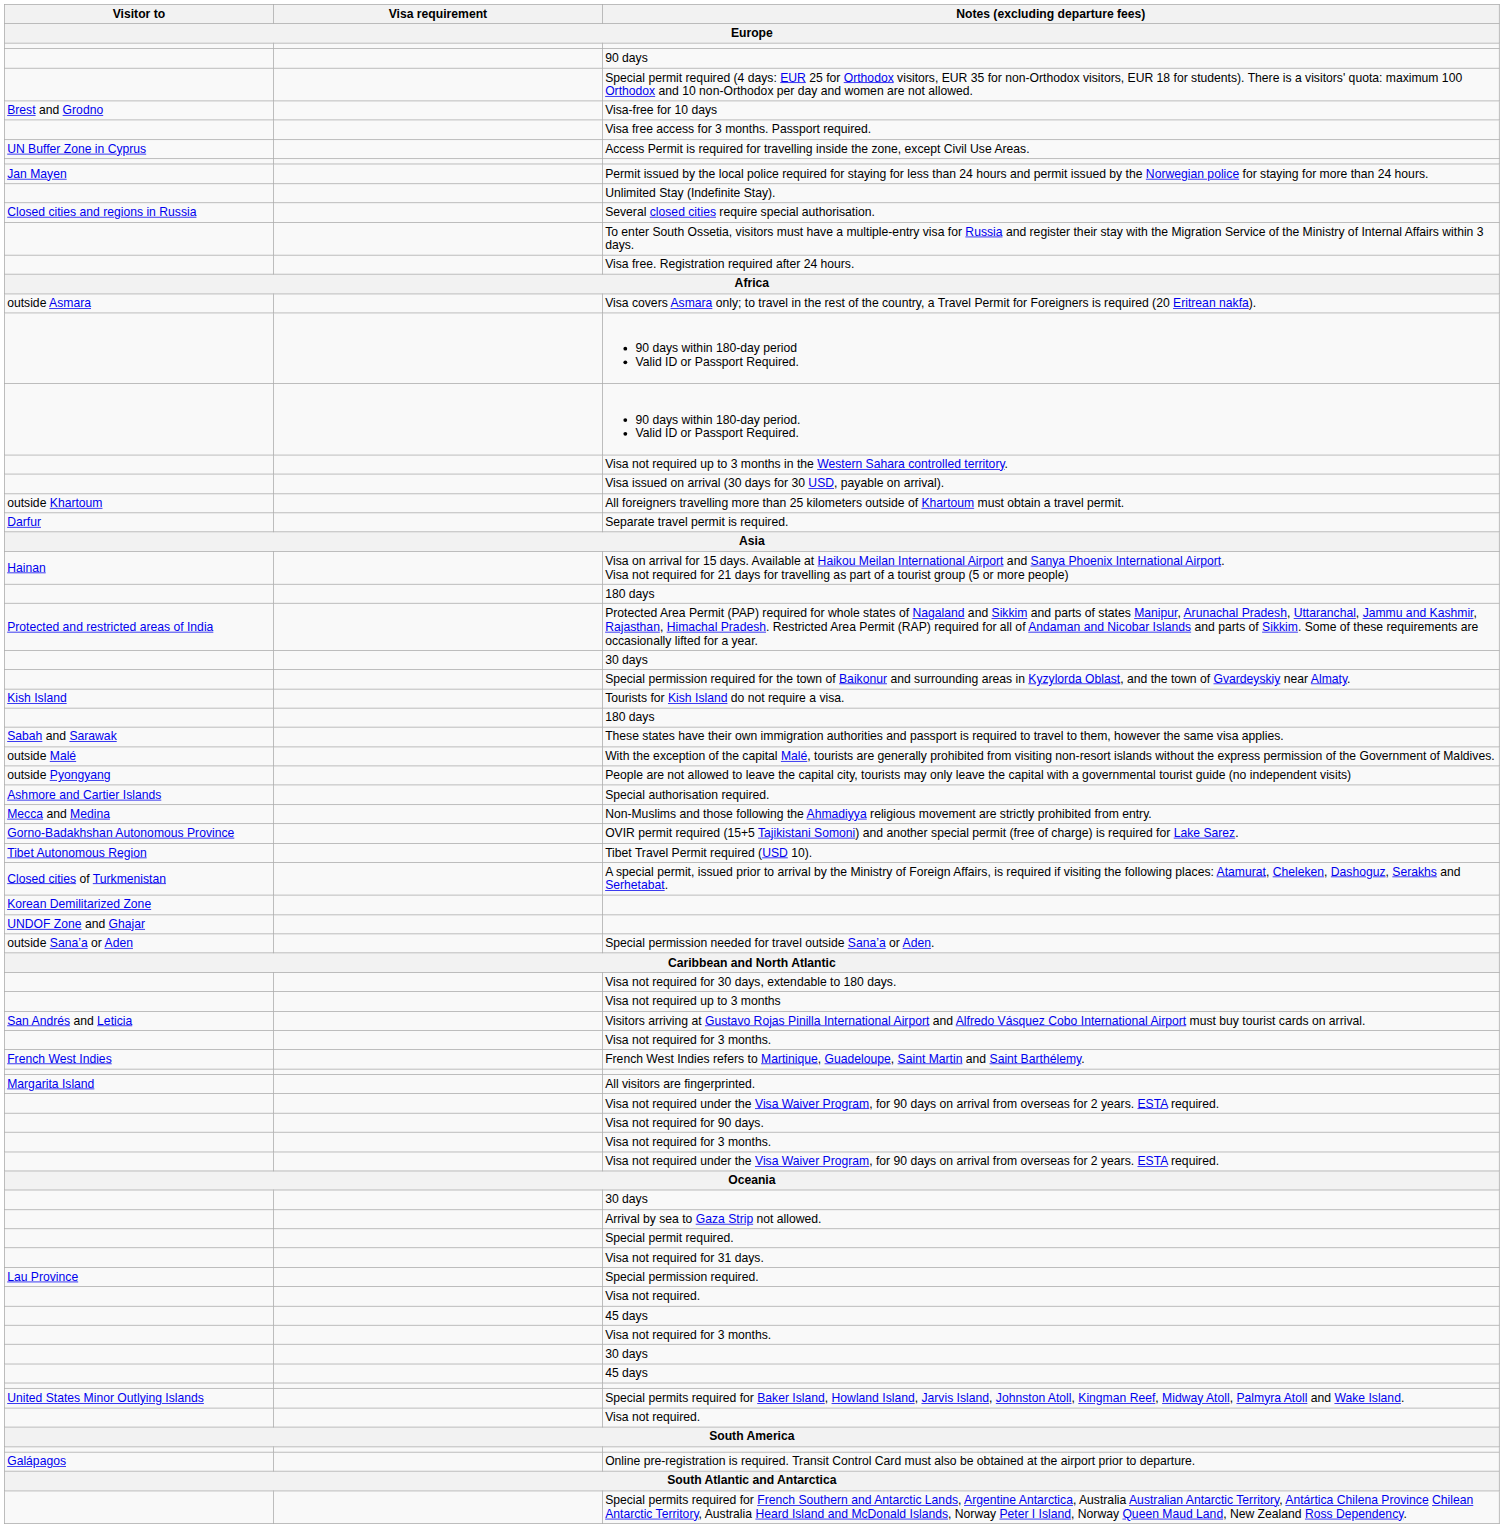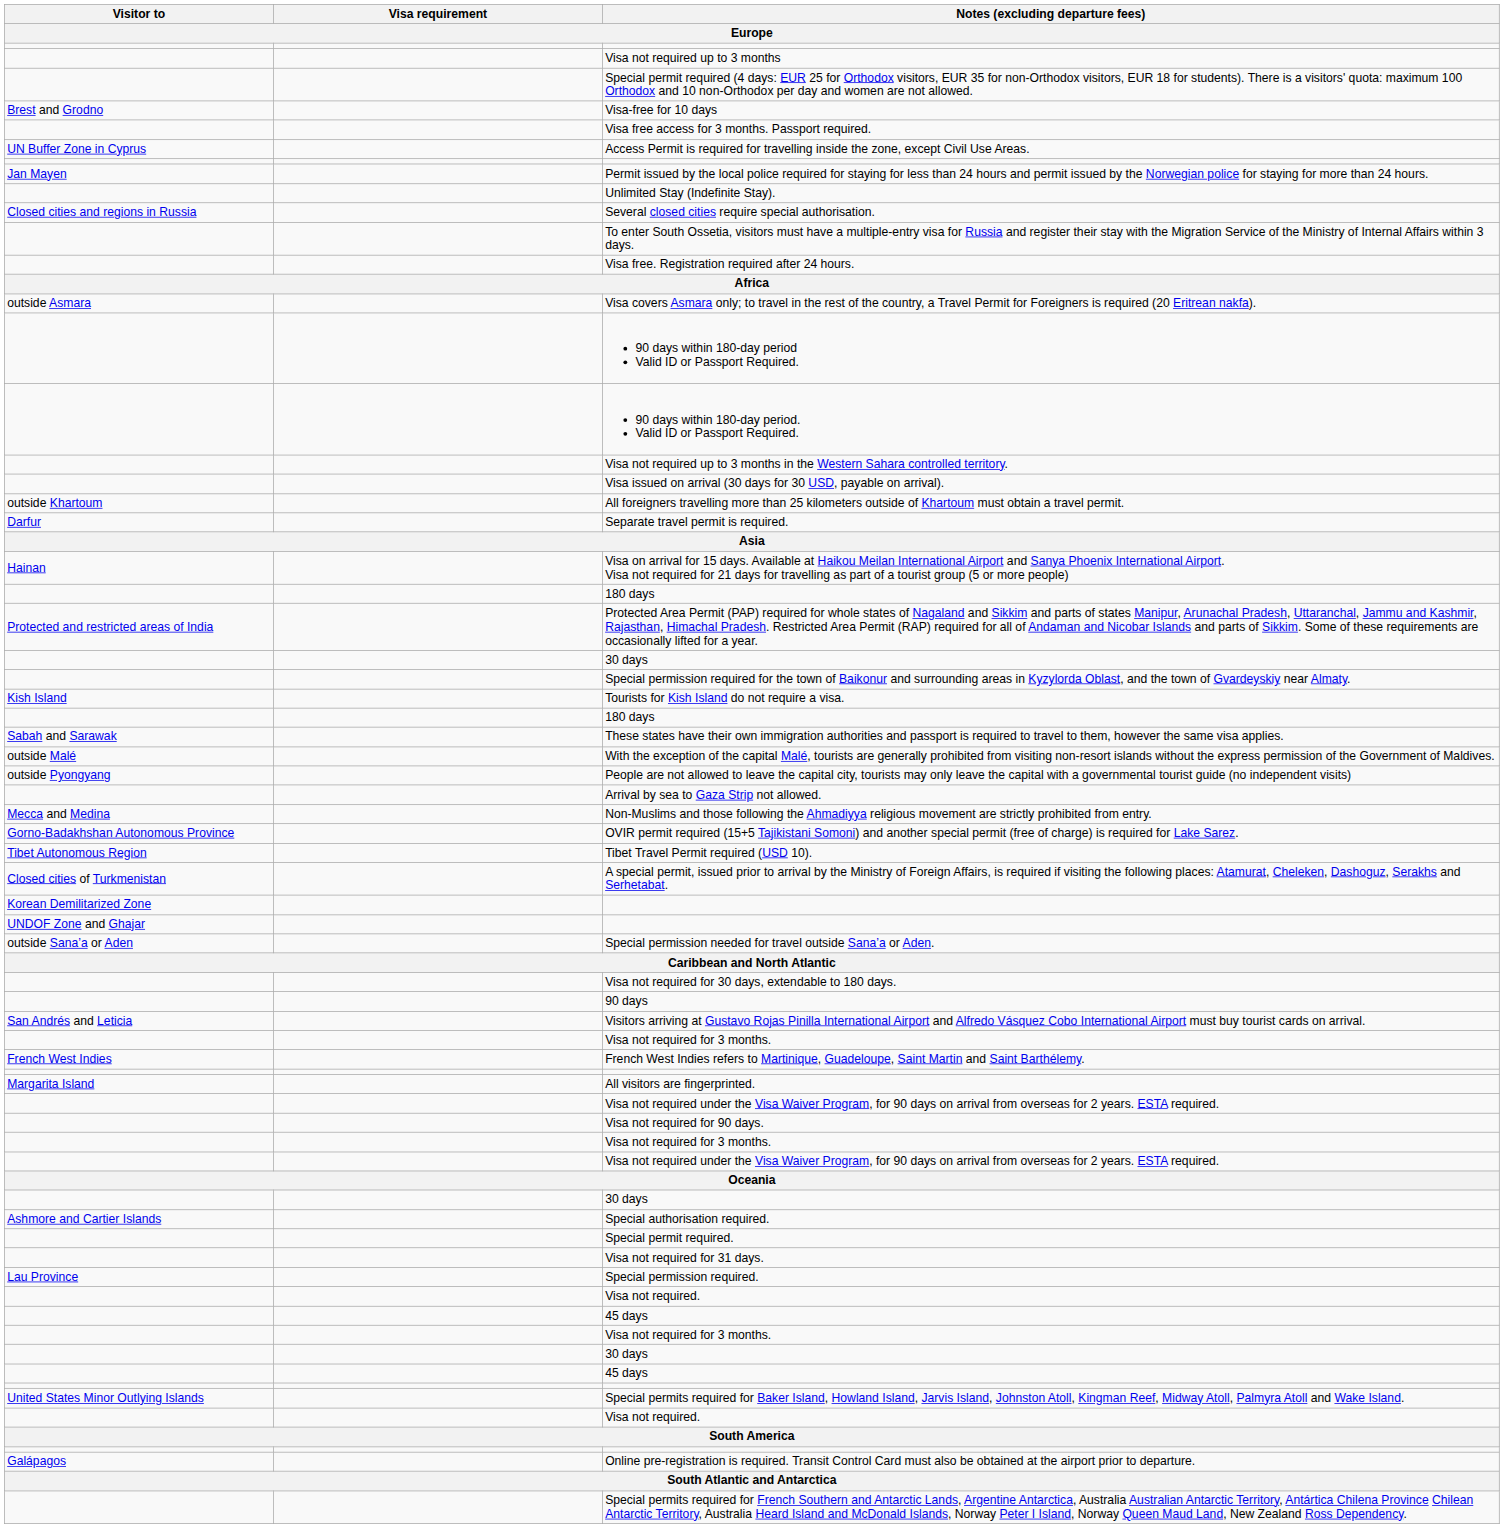rows swapped: 90 days <-> Visa not required up to 3 months
rows swapped: Arrival by sea to Gaza Strip not allowed. <-> Special authorisation required.
